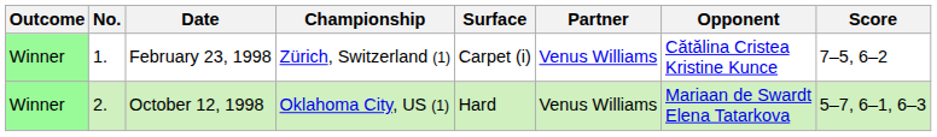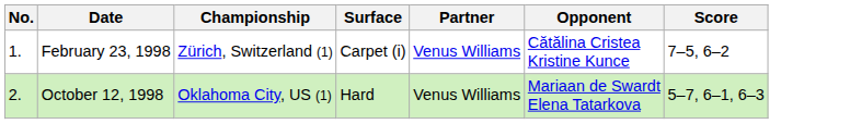- column: Outcome | Winner | Winner
